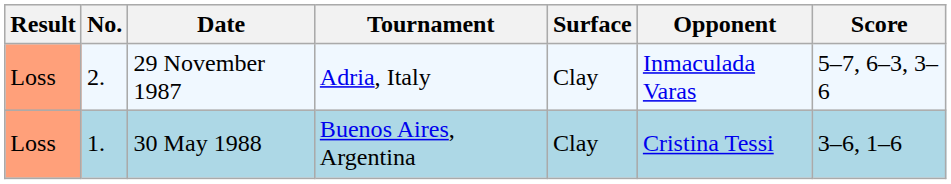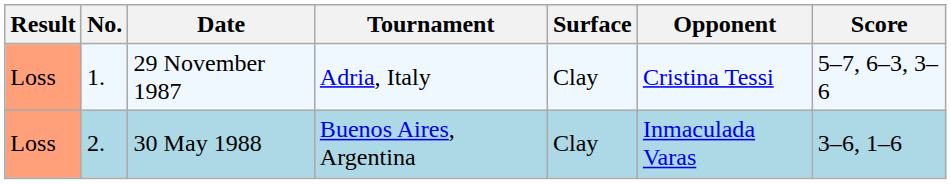29 November 1987 | No.: 2. -> 1.
29 November 1987 | Opponent: Inmaculada Varas -> Cristina Tessi
30 May 1988 | No.: 1. -> 2.
30 May 1988 | Opponent: Cristina Tessi -> Inmaculada Varas
